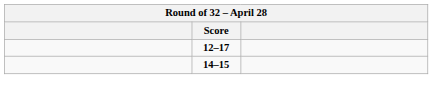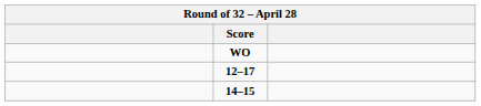+ row: WO
